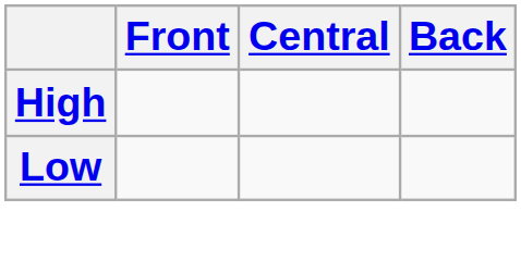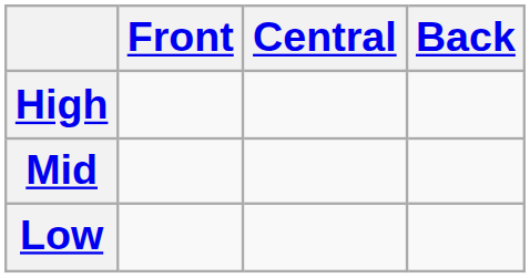+ row: Mid
